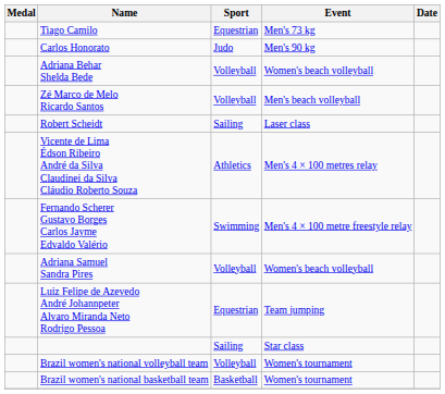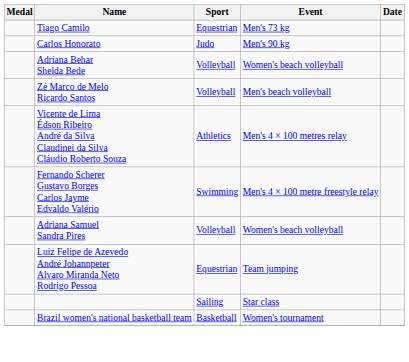- row: Robert Scheidt | Sailing | Laser class
- row: Brazil women's national volleyball team | Volleyball | Women's tournament
